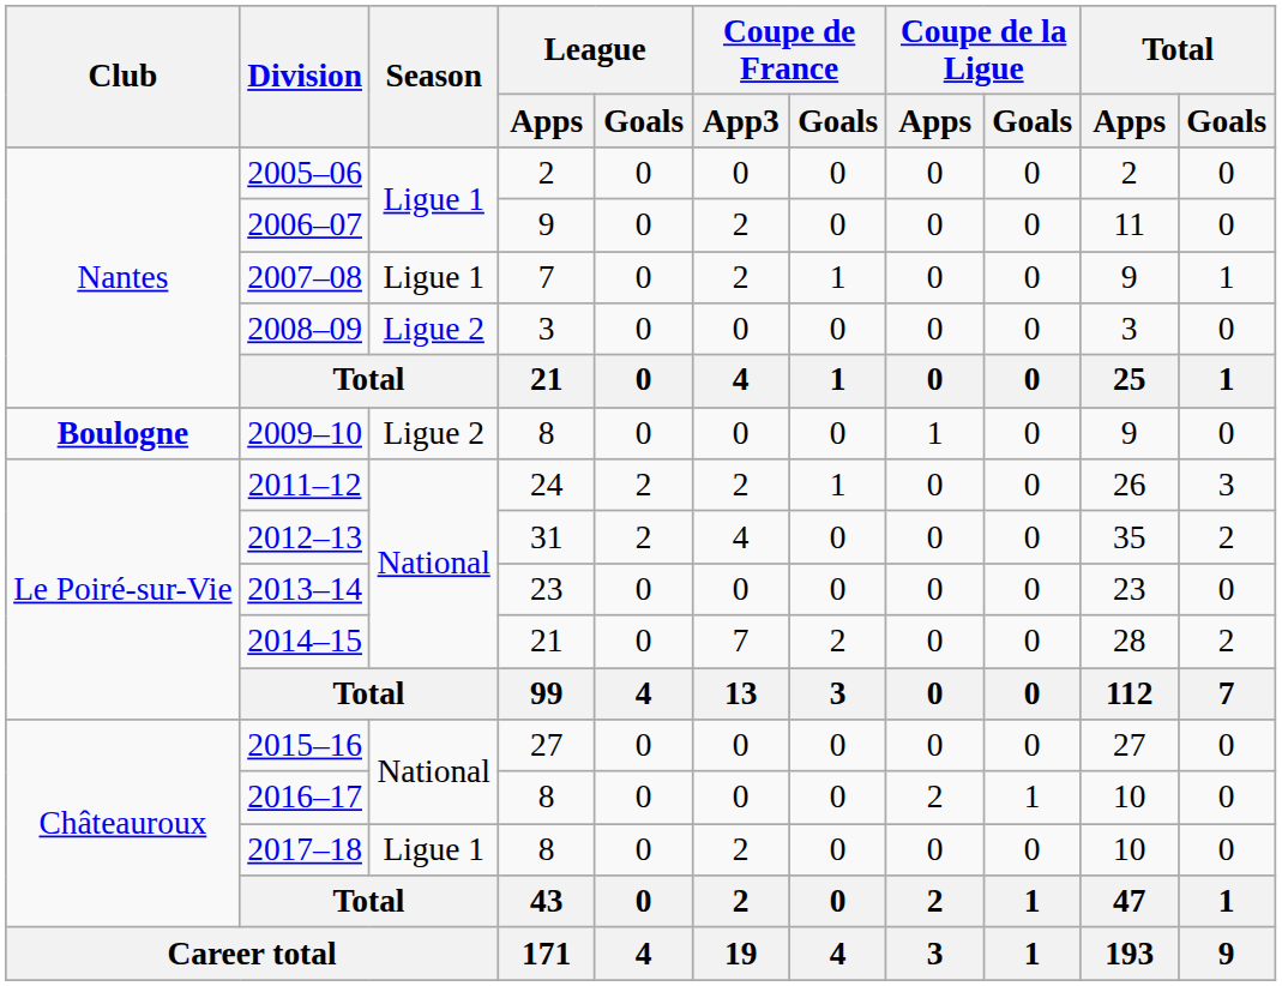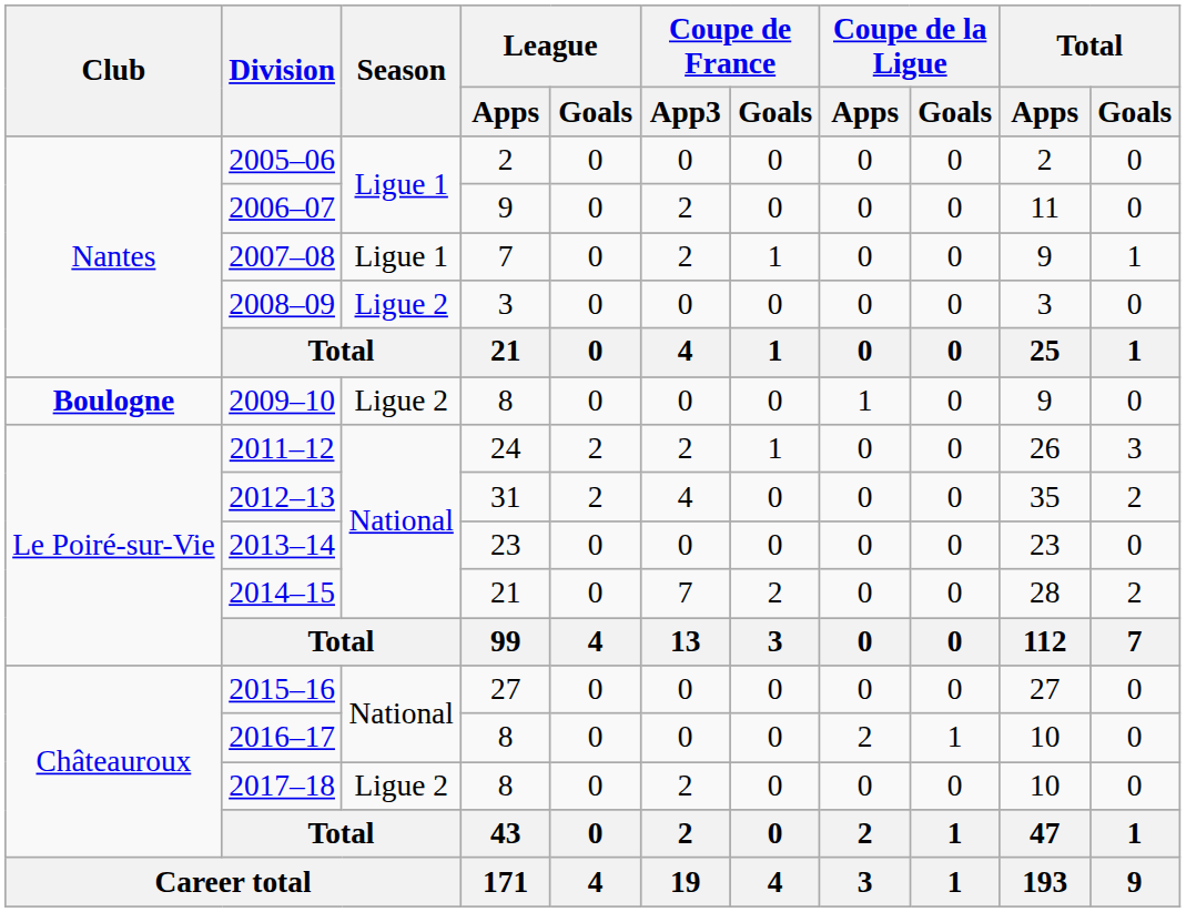2017–18 | Season: Ligue 1 -> Ligue 2
